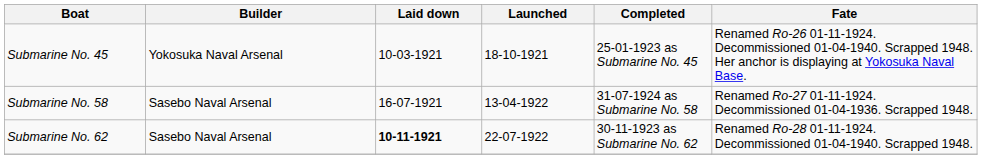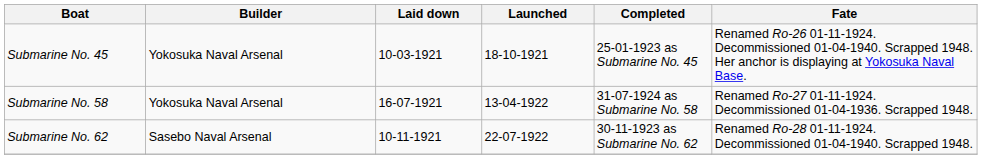Submarine No. 58 | Builder: Sasebo Naval Arsenal -> Yokosuka Naval Arsenal
Submarine No. 62 | Laid down: bold -> normal
